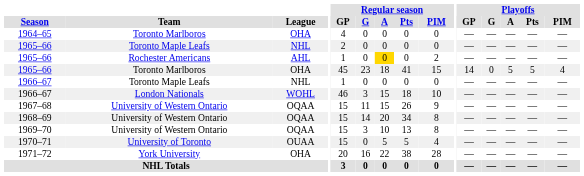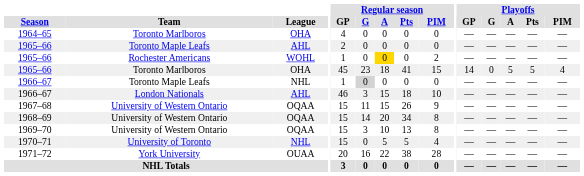1965–66 / Toronto Maple Leafs | League: NHL -> AHL
1965–66 / Rochester Americans | League: AHL -> WOHL
1966–67 / Toronto Maple Leafs | Regular season / G: no background -> lightgrey background
1966–67 / London Nationals | League: WOHL -> AHL
1970–71 | League: OUAA -> NHL
1971–72 | League: OHA -> OUAA
